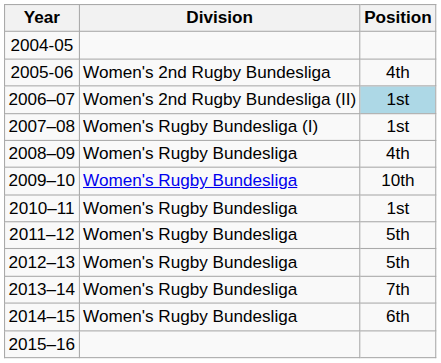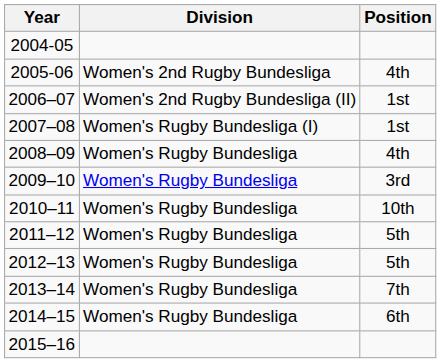2006–07 | Position: lightblue background -> no background
2009–10 | Position: 10th -> 3rd
2010–11 | Position: 1st -> 10th
